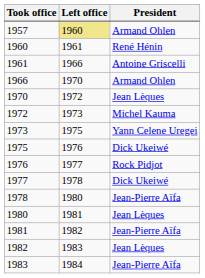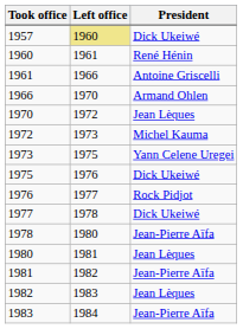1957 | President: Armand Ohlen -> Dick Ukeiwé
